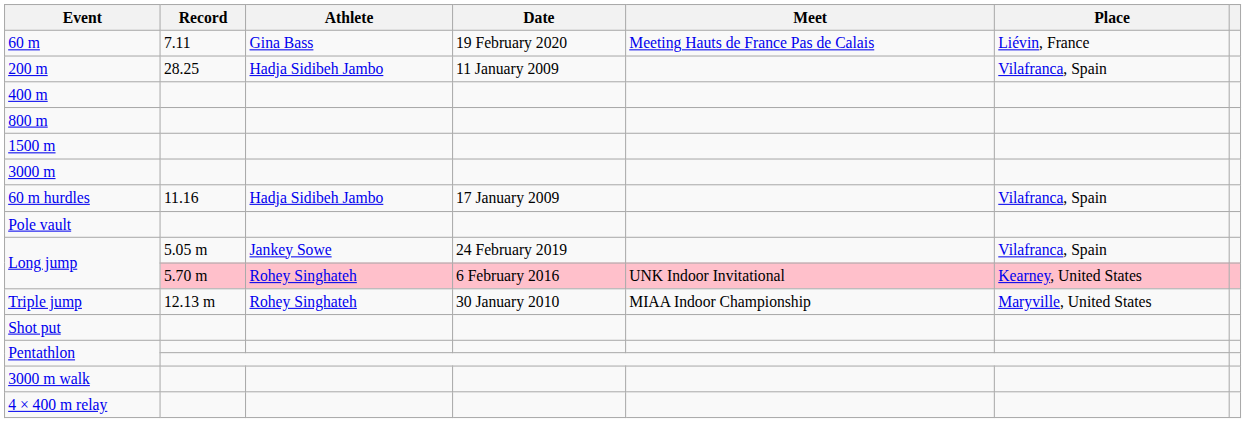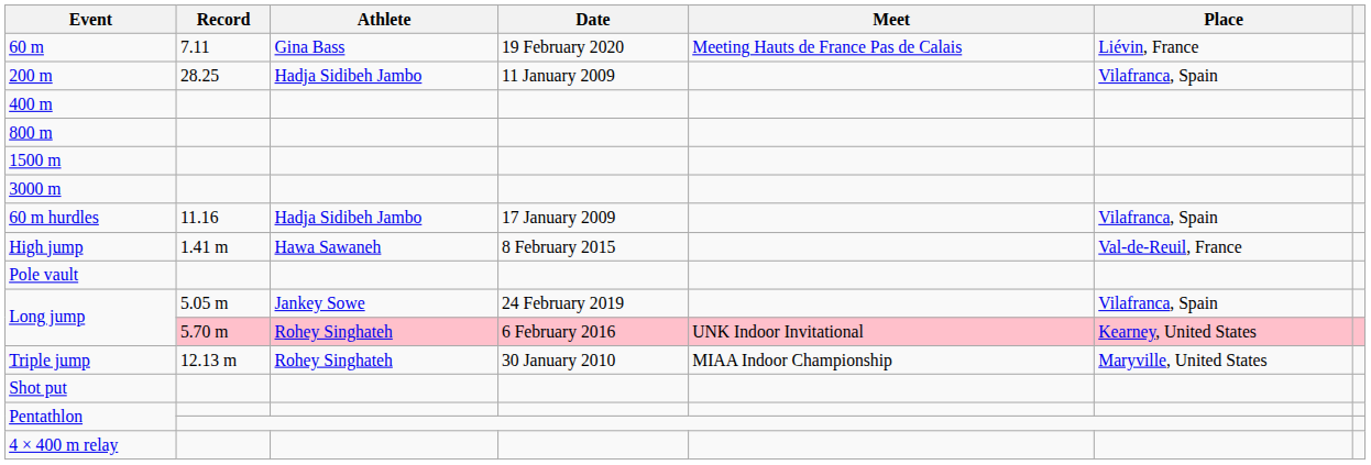+ row: High jump | 1.41 m | Hawa Sawaneh | 8 February 2015 | Val-de-Reuil, France
- row: 3000 m walk
